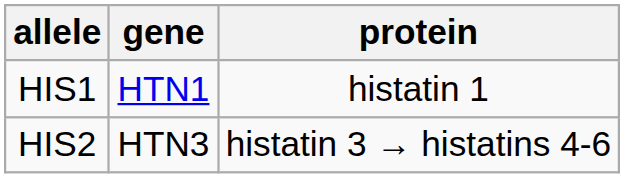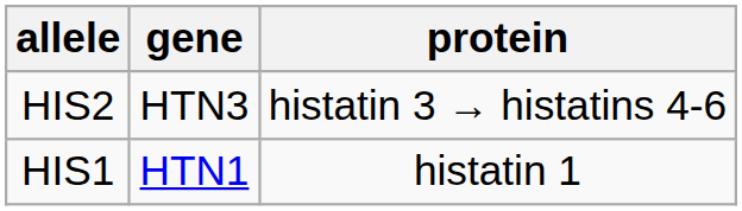rows swapped: HIS1 <-> HIS2
